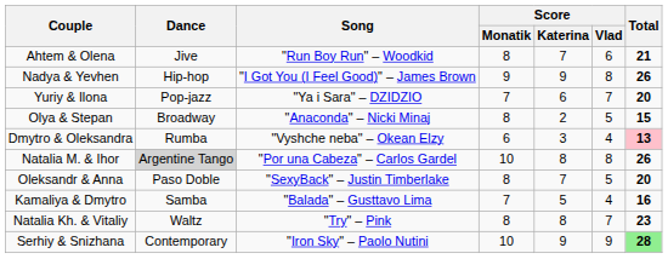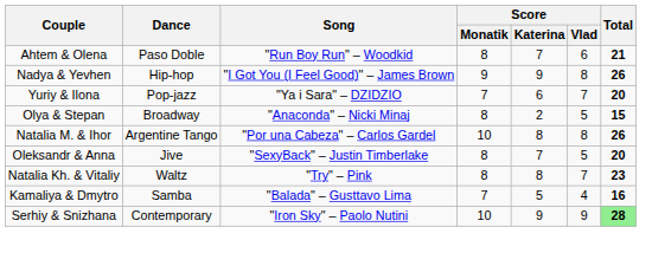Ahtem & Olena | Dance: Jive -> Paso Doble
- row: Dmytro & Oleksandra | Rumba | "Vyshche neba" – Okean Elzy | 6 | 3 | 4 | 13
Natalia M. & Ihor | Dance: lightgrey background -> no background
Oleksandr & Anna | Dance: Paso Doble -> Jive
rows swapped: Natalia Kh. & Vitaliy <-> Kamaliya & Dmytro
